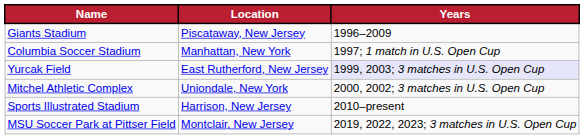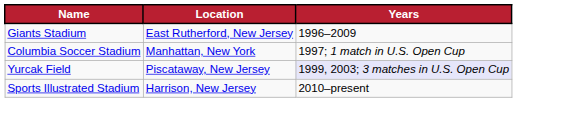Giants Stadium | Location: Piscataway, New Jersey -> East Rutherford, New Jersey
Yurcak Field | Location: East Rutherford, New Jersey -> Piscataway, New Jersey
- row: Mitchel Athletic Complex | Uniondale, New York | 2000, 2002; 3 matches in U.S. Open Cup
- row: MSU Soccer Park at Pittser Field | Montclair, New Jersey | 2019, 2022, 2023; 3 matches in U.S. Open Cup
